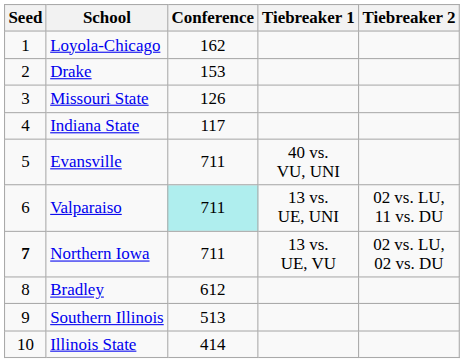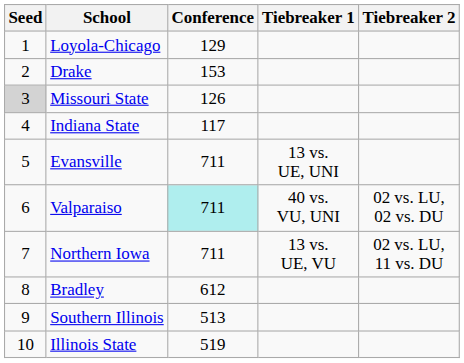Loyola-Chicago | Conference: 162 -> 129
Missouri State | Seed: no background -> lightgrey background
Evansville | Tiebreaker 1: 40 vs. VU, UNI -> 13 vs. UE, UNI
Valparaiso | Tiebreaker 1: 13 vs. UE, UNI -> 40 vs. VU, UNI
Valparaiso | Tiebreaker 2: 02 vs. LU, 11 vs. DU -> 02 vs. LU, 02 vs. DU
Northern Iowa | Seed: bold -> normal
Northern Iowa | Tiebreaker 2: 02 vs. LU, 02 vs. DU -> 02 vs. LU, 11 vs. DU
Illinois State | Conference: 414 -> 519
